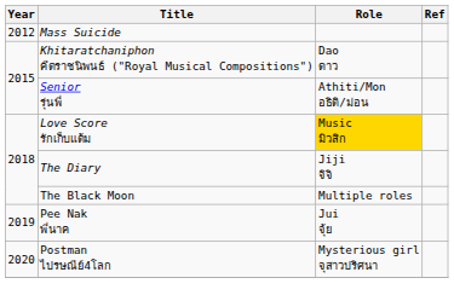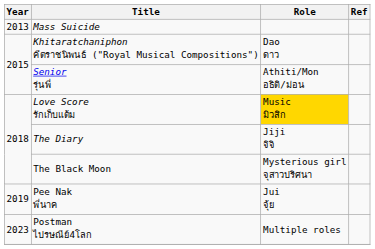Mass Suicide | Year: 2012 -> 2013
The Black Moon | Role: Multiple roles -> Mysterious girl จุสาวปริศนา
Postman ไปรษณีย์4โลก | Year: 2020 -> 2023
Postman ไปรษณีย์4โลก | Role: Mysterious girl จุสาวปริศนา -> Multiple roles
